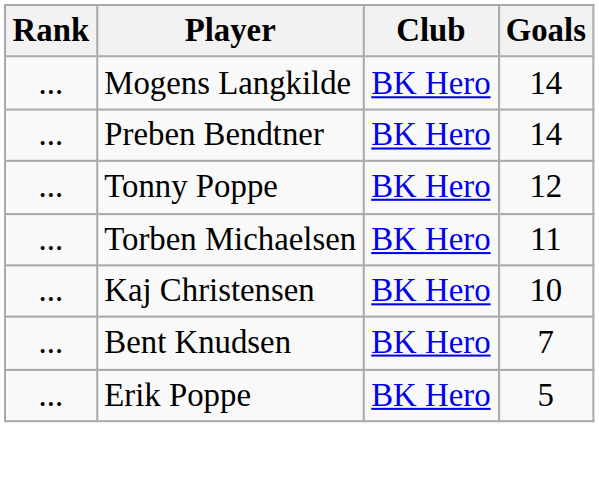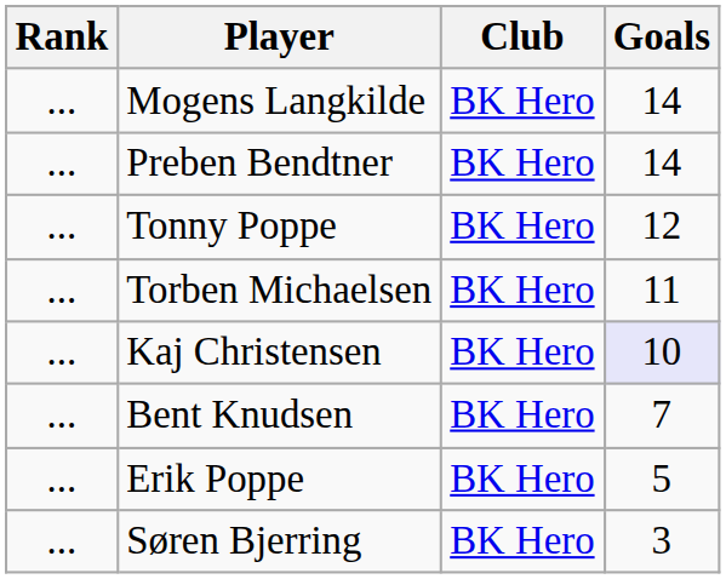Kaj Christensen | Goals: no background -> lavender background
+ row: ... | Søren Bjerring | BK Hero | 3
